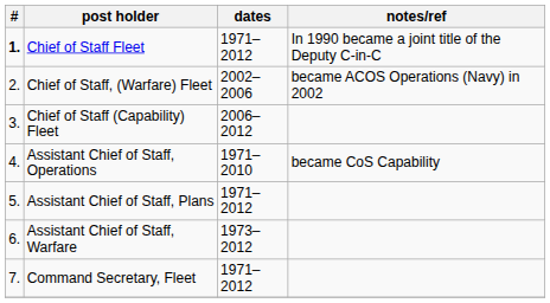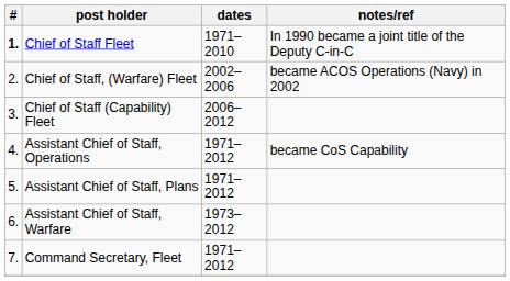Chief of Staff Fleet | dates: 1971–2012 -> 1971–2010
Assistant Chief of Staff, Operations | dates: 1971–2010 -> 1971–2012
